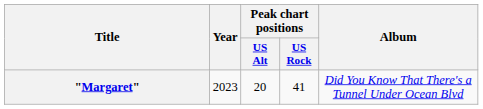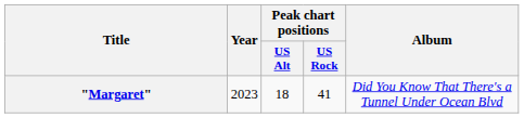"Margaret" | Peak chart positions / US Alt: 20 -> 18
